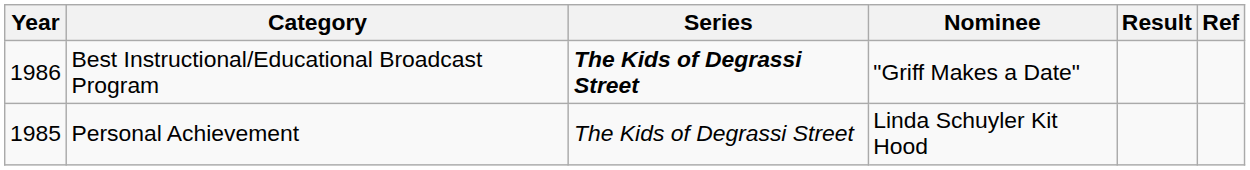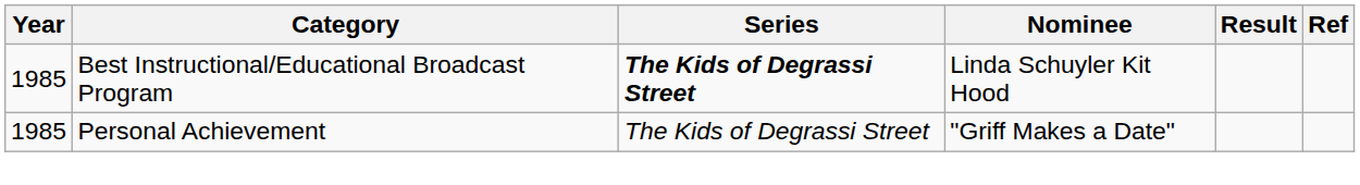Best Instructional/Educational Broadcast Program | Year: 1986 -> 1985
Best Instructional/Educational Broadcast Program | Nominee: "Griff Makes a Date" -> Linda Schuyler Kit Hood
Personal Achievement | Nominee: Linda Schuyler Kit Hood -> "Griff Makes a Date"
